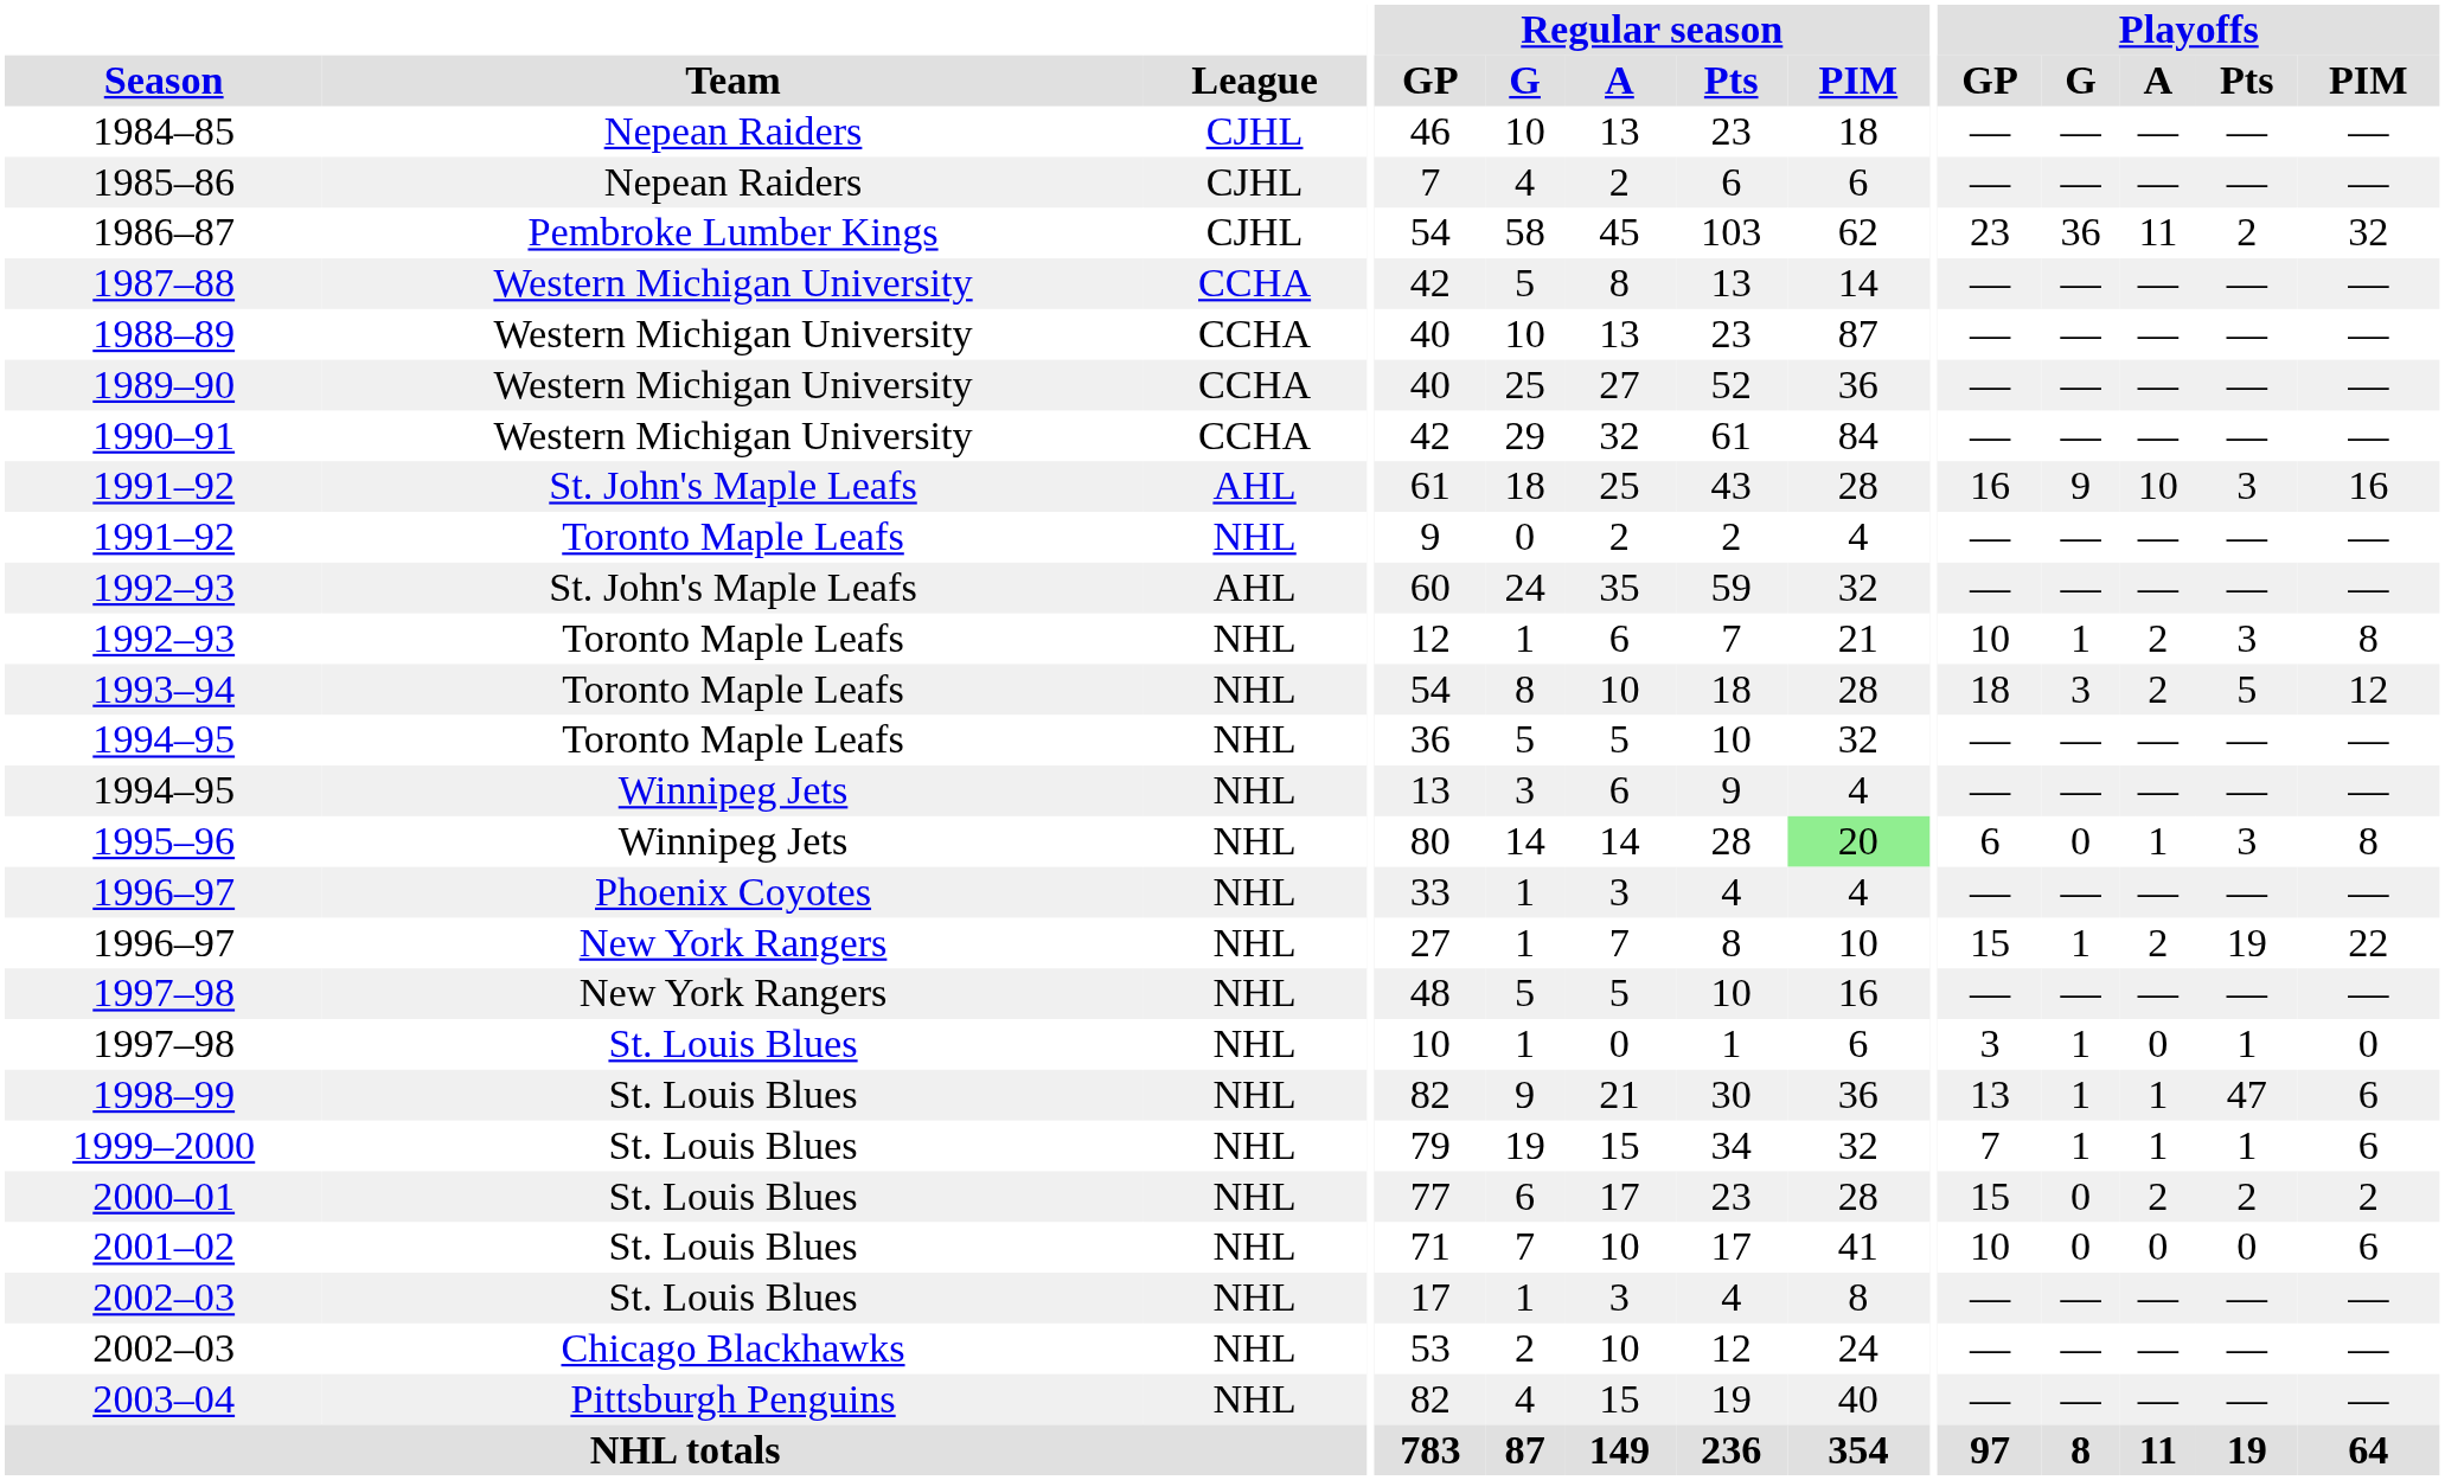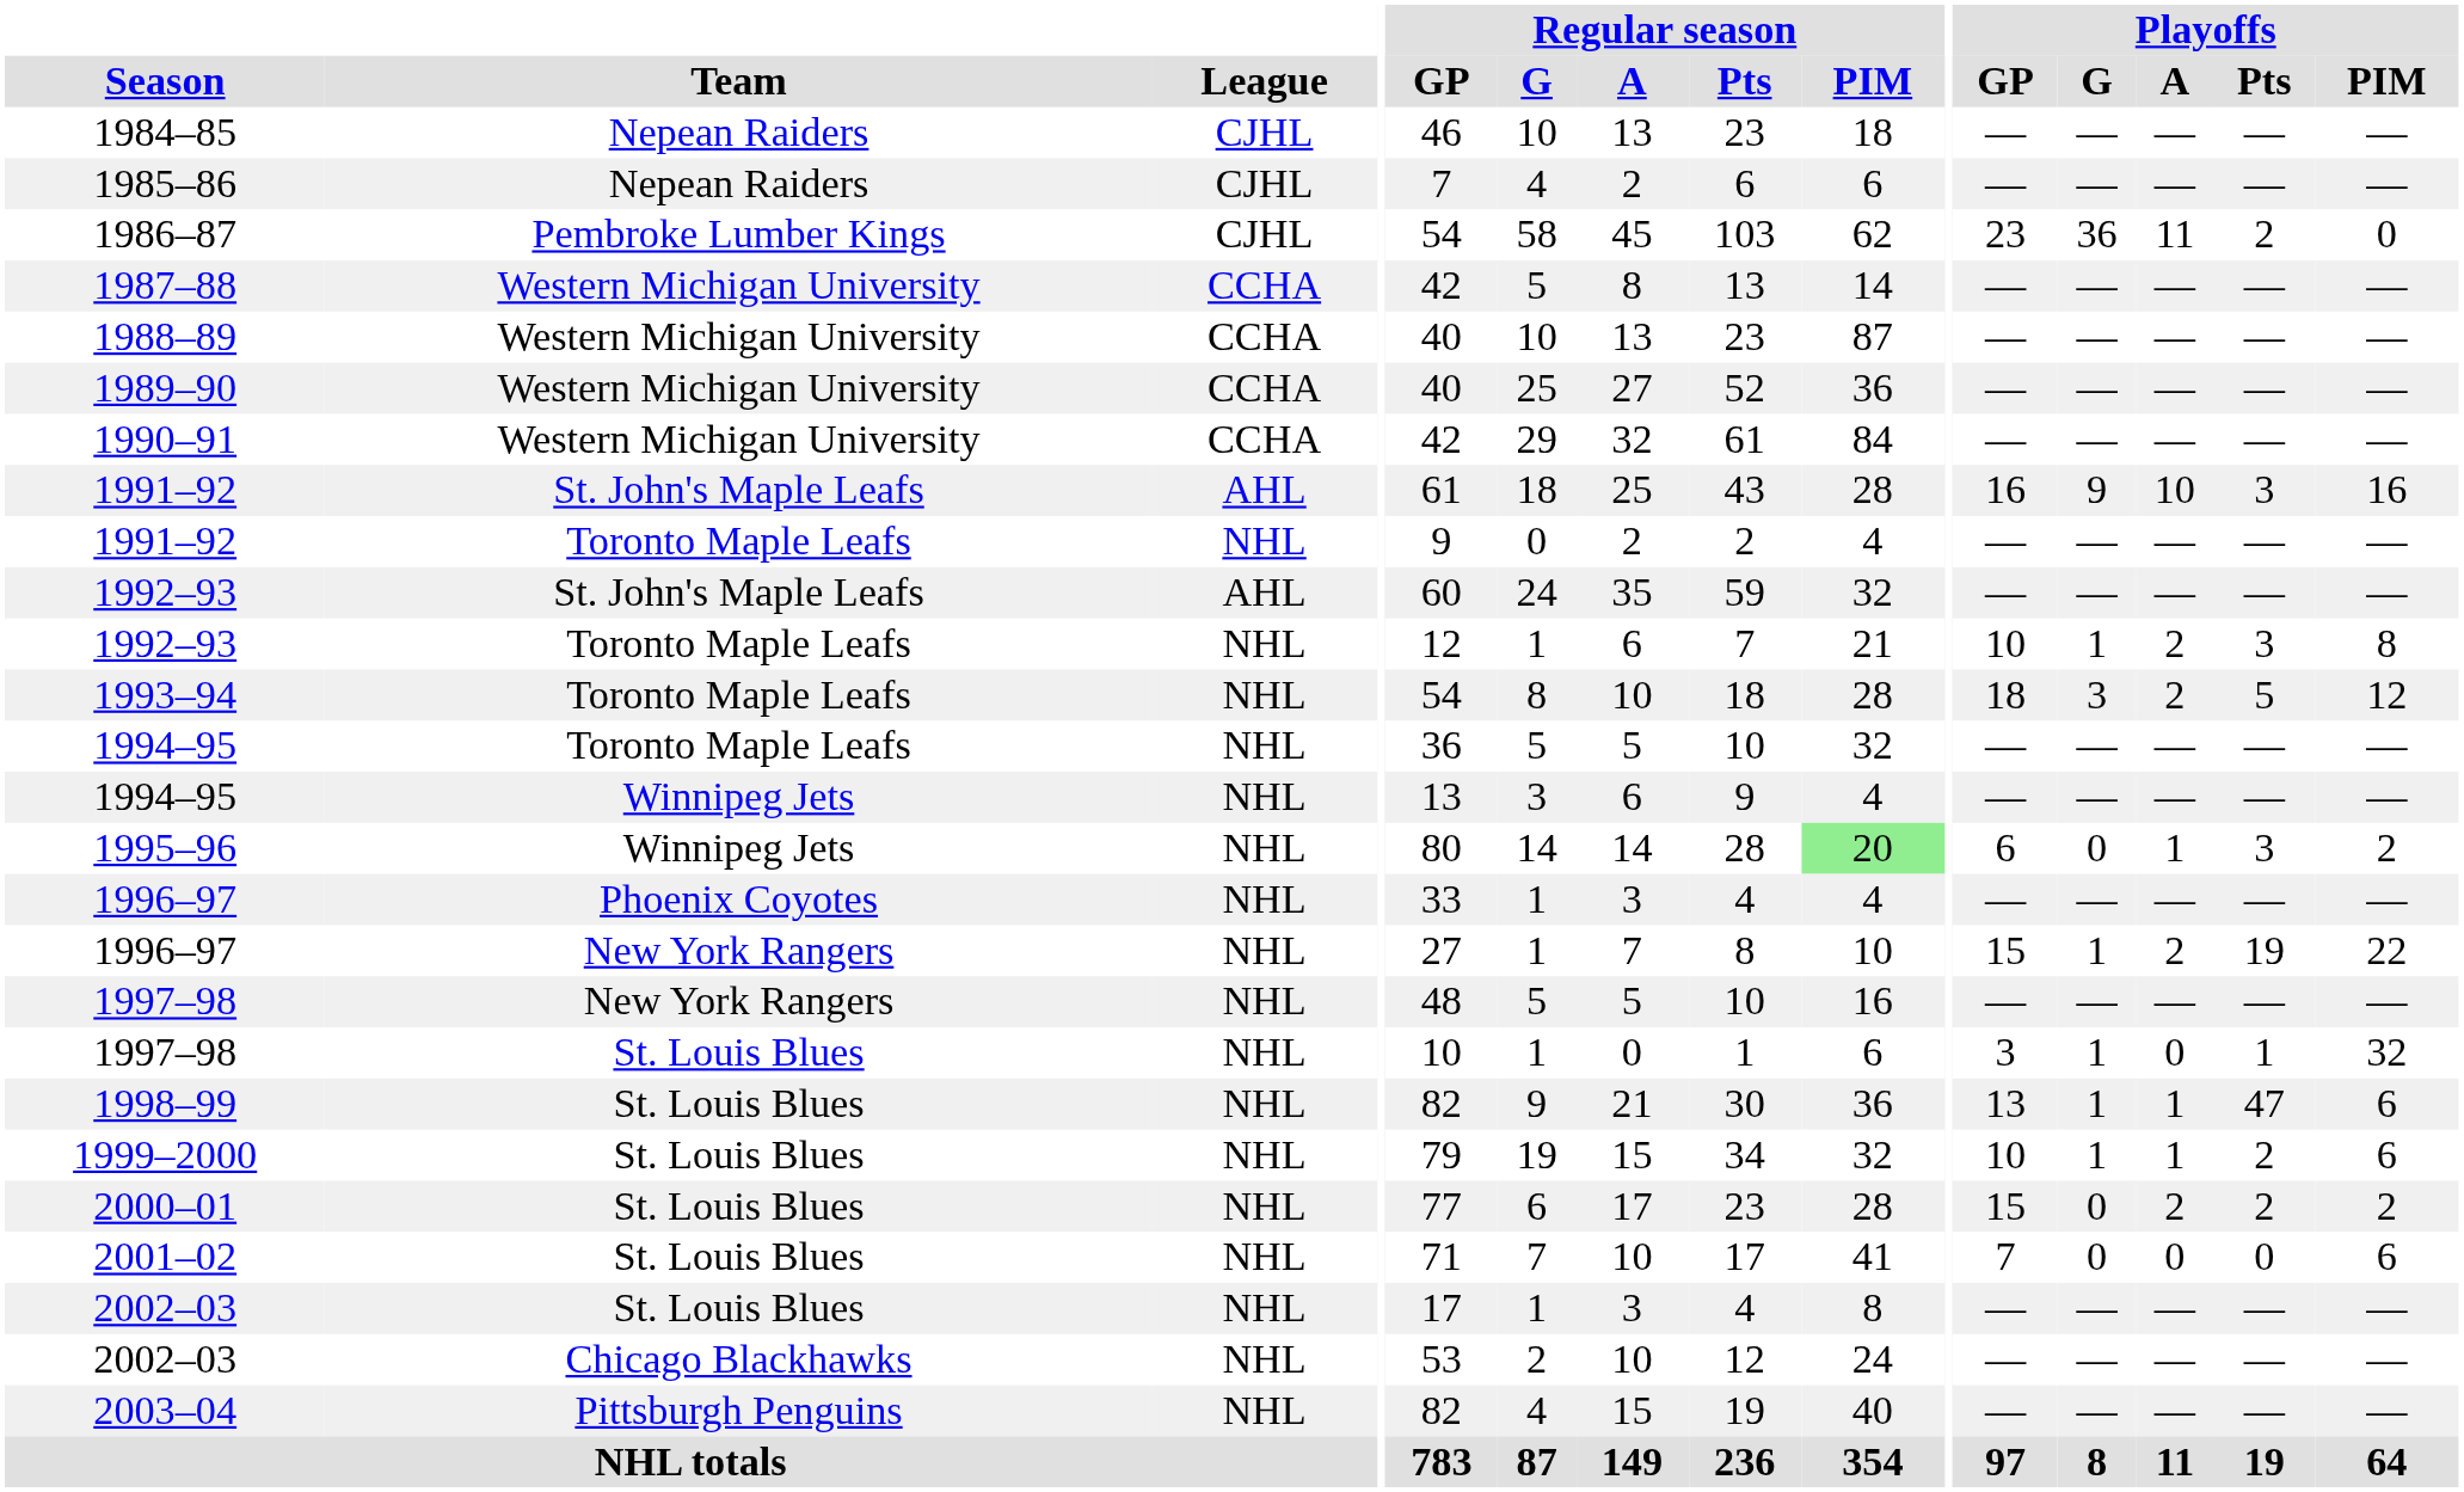1986–87 | Playoffs / PIM: 32 -> 0
1995–96 | Playoffs / PIM: 8 -> 2
1997–98 / St. Louis Blues | Playoffs / PIM: 0 -> 32
1999–2000 | Playoffs / GP: 7 -> 10
1999–2000 | Playoffs / Pts: 1 -> 2
2001–02 | Playoffs / GP: 10 -> 7
